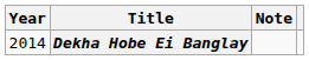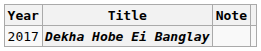Dekha Hobe Ei Banglay | Year: 2014 -> 2017
